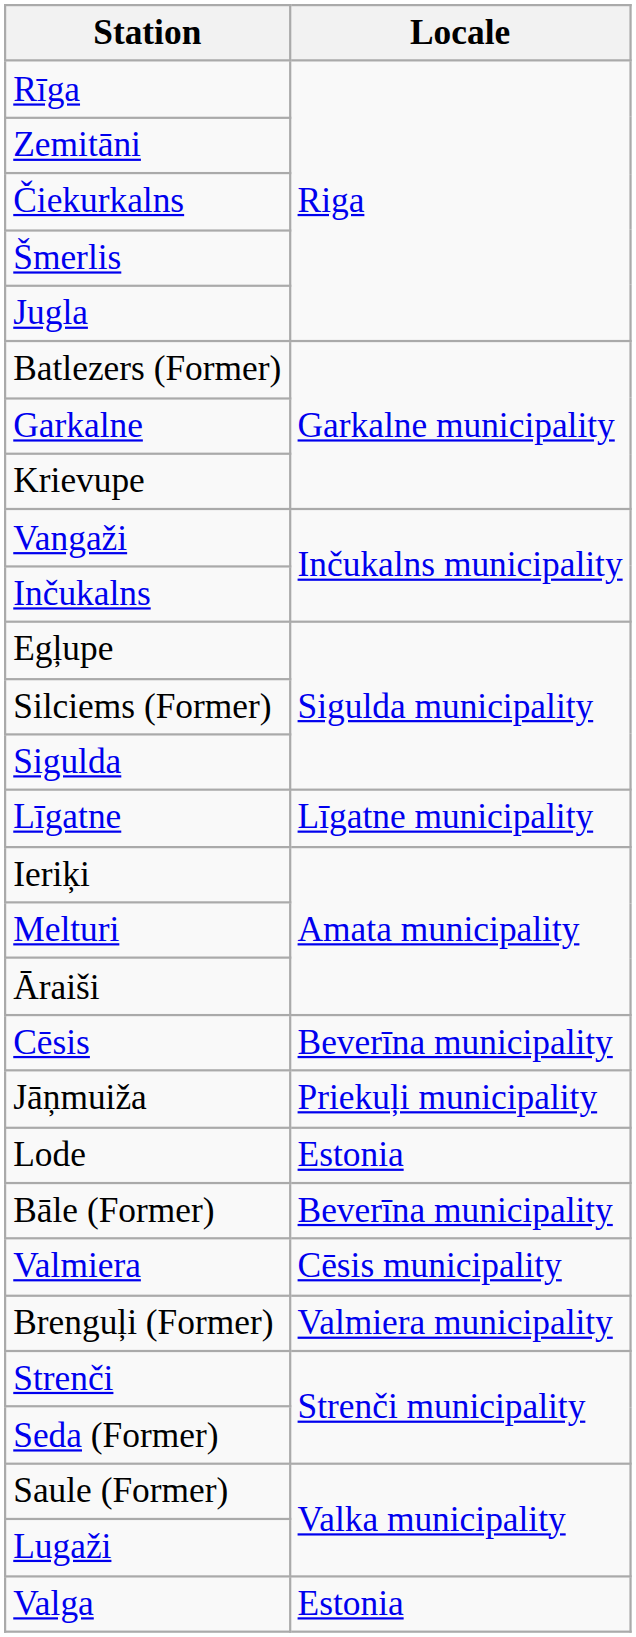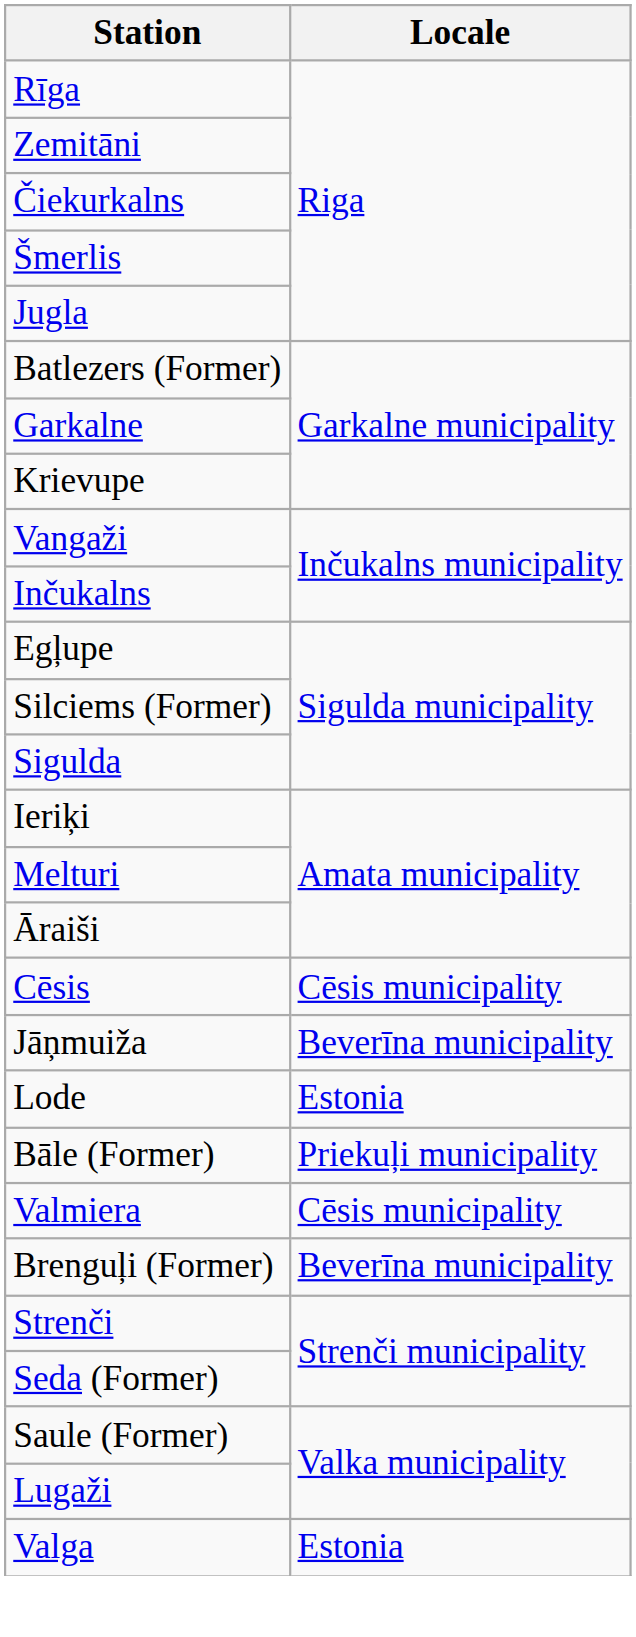- row: Līgatne | Līgatne municipality
Cēsis | Locale: Beverīna municipality -> Cēsis municipality
Jāņmuiža | Locale: Priekuļi municipality -> Beverīna municipality
Bāle (Former) | Locale: Beverīna municipality -> Priekuļi municipality
Brenguļi (Former) | Locale: Valmiera municipality -> Beverīna municipality
